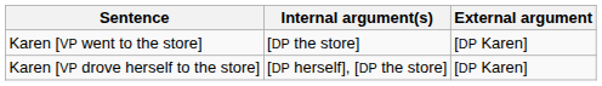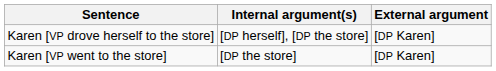rows swapped: Karen [VP went to the store] <-> Karen [VP drove herself to the store]
